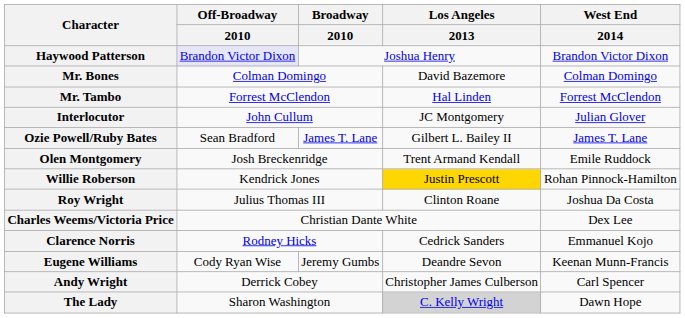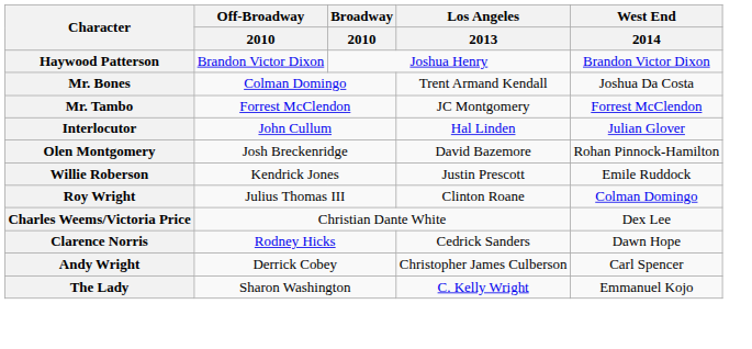Haywood Patterson | Off-Broadway / 2010: lavender background -> no background
Mr. Bones | Los Angeles / 2013: David Bazemore -> Trent Armand Kendall
Mr. Bones | West End / 2014: Colman Domingo -> Joshua Da Costa
Mr. Tambo | Los Angeles / 2013: Hal Linden -> JC Montgomery
Interlocutor | Los Angeles / 2013: JC Montgomery -> Hal Linden
- row: Ozie Powell/Ruby Bates | Sean Bradford | James T. Lane | Gilbert L. Bailey II | James T. Lane
Olen Montgomery | Los Angeles / 2013: Trent Armand Kendall -> David Bazemore
Olen Montgomery | West End / 2014: Emile Ruddock -> Rohan Pinnock-Hamilton
Willie Roberson | Los Angeles / 2013: gold background -> no background
Willie Roberson | West End / 2014: Rohan Pinnock-Hamilton -> Emile Ruddock
Roy Wright | West End / 2014: Joshua Da Costa -> Colman Domingo
Clarence Norris | West End / 2014: Emmanuel Kojo -> Dawn Hope
- row: Eugene Williams | Cody Ryan Wise | Jeremy Gumbs | Deandre Sevon | Keenan Munn-Francis
The Lady | Los Angeles / 2013: lightgrey background -> no background
The Lady | West End / 2014: Dawn Hope -> Emmanuel Kojo
